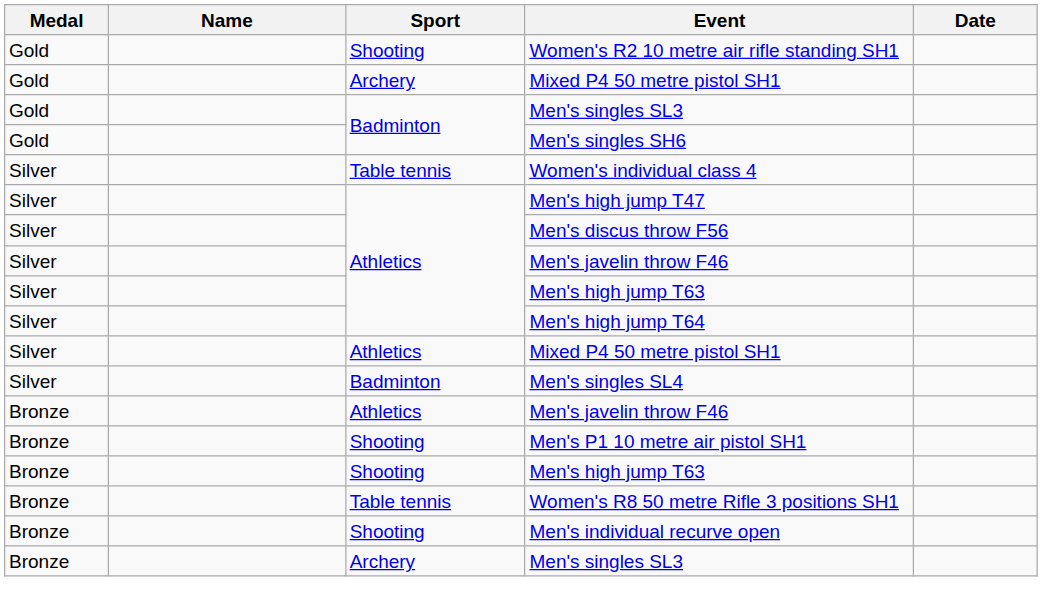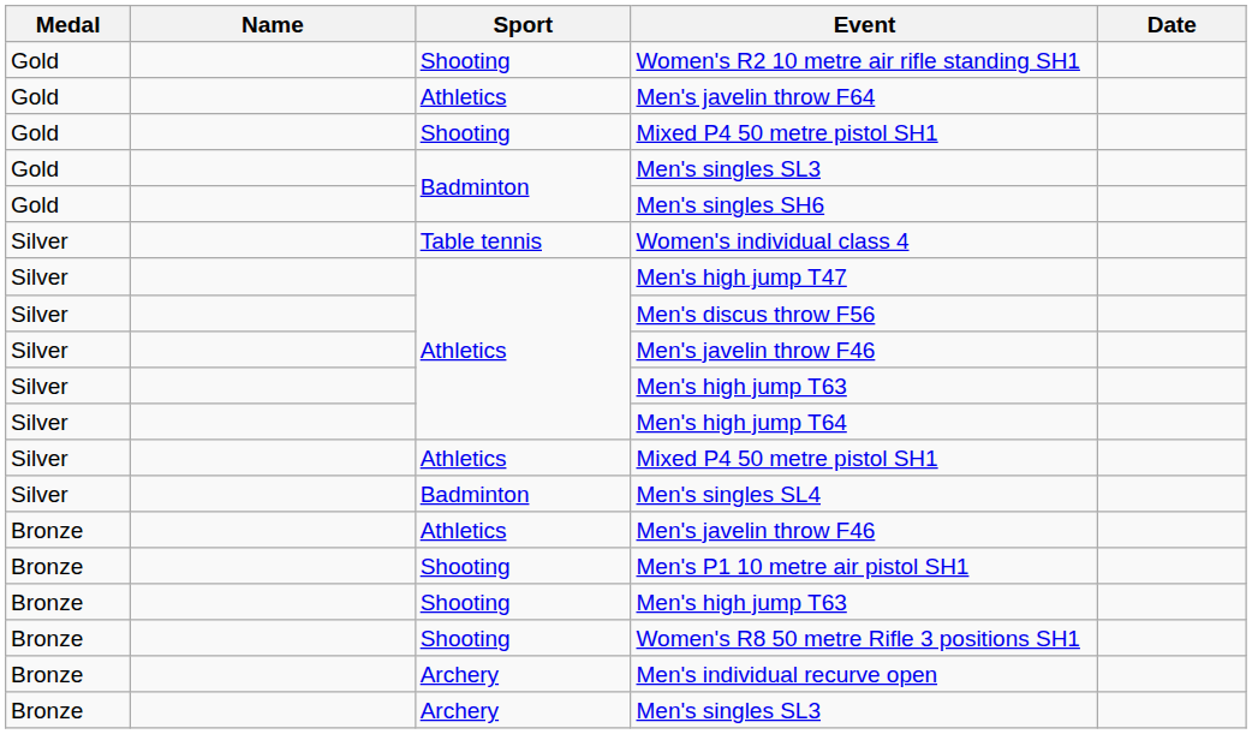+ row: Gold | Athletics | Men's javelin throw F64
Gold / Mixed P4 50 metre pistol SH1 | Sport: Archery -> Shooting
Women's R8 50 metre Rifle 3 positions SH1 | Sport: Table tennis -> Shooting
Men's individual recurve open | Sport: Shooting -> Archery
